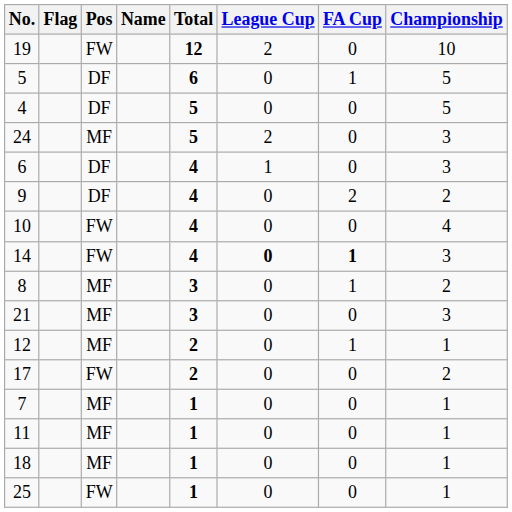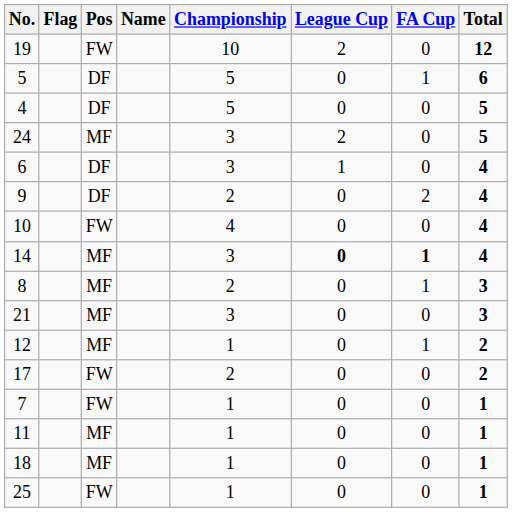columns swapped: Championship <-> Total
14 | Pos: FW -> MF
7 | Pos: MF -> FW
